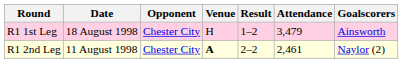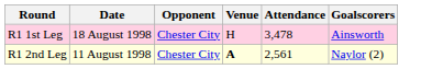- column: Result | 1–2 | 2–2
R1 1st Leg | Attendance: 3,479 -> 3,478
R1 2nd Leg | Attendance: 2,461 -> 2,561
